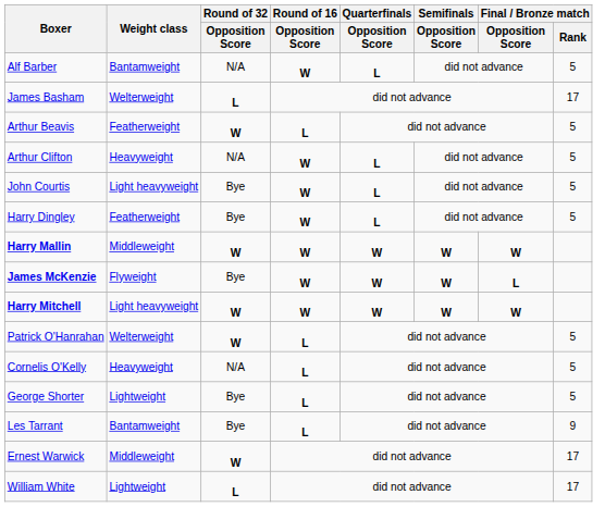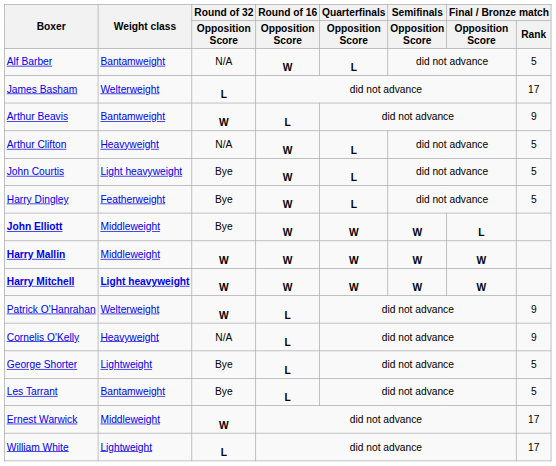Arthur Beavis | Weight class: Featherweight -> Bantamweight
Arthur Beavis | Final / Bronze match / Rank: 5 -> 9
+ row: John Elliott | Middleweight | Bye | W | W | W | L
- row: James McKenzie | Flyweight | Bye | W | W | W | L
Harry Mitchell | Weight class: normal -> bold
Patrick O'Hanrahan | Final / Bronze match / Rank: 5 -> 9
Cornelis O'Kelly | Final / Bronze match / Rank: 5 -> 9
Les Tarrant | Final / Bronze match / Rank: 9 -> 5
